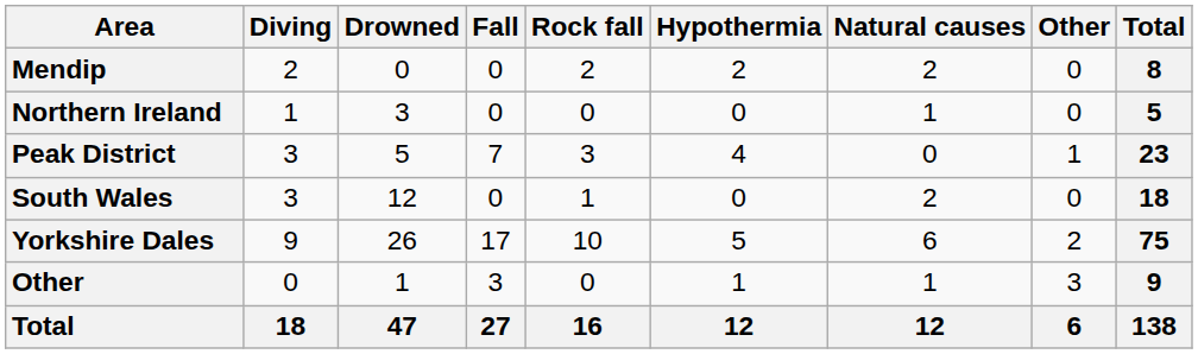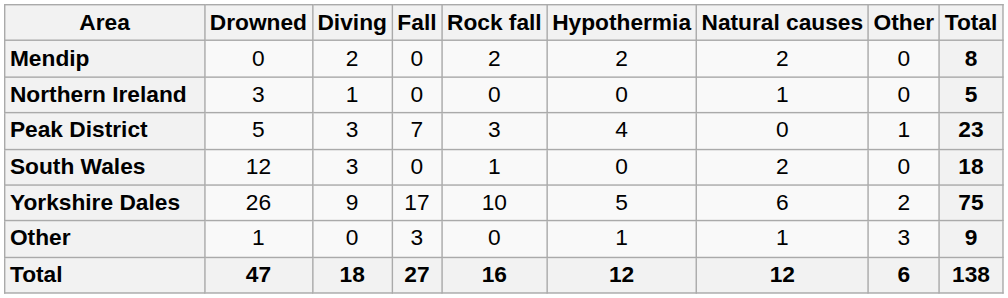columns swapped: Diving <-> Drowned
